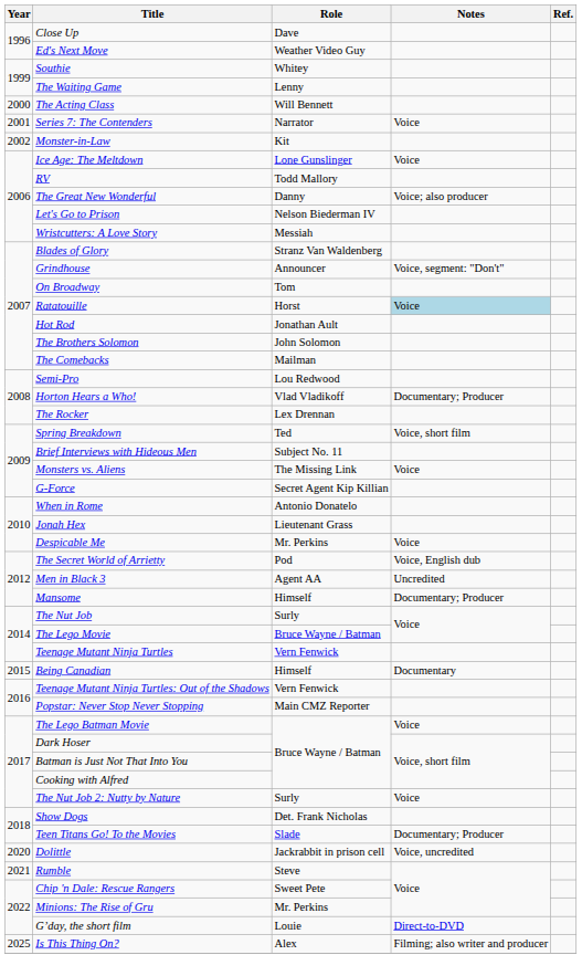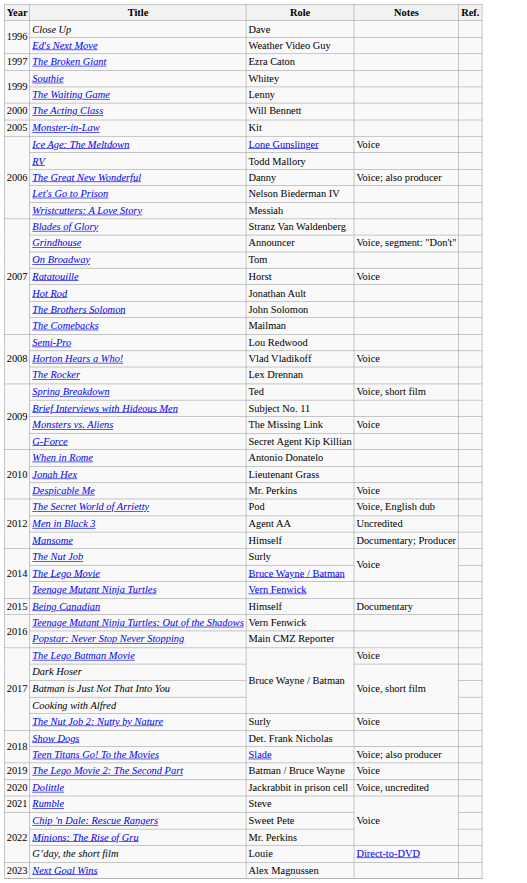+ row: 1997 | The Broken Giant | Ezra Caton
- row: 2001 | Series 7: The Contenders | Narrator | Voice
Monster-in-Law | Year: 2002 -> 2005
Ratatouille | Notes: lightblue background -> no background
Horton Hears a Who! | Notes: Documentary; Producer -> Voice
Teen Titans Go! To the Movies | Notes: Documentary; Producer -> Voice; also producer
+ row: 2019 | The Lego Movie 2: The Second Part | Batman / Bruce Wayne | Voice
+ row: 2023 | Next Goal Wins | Alex Magnussen
- row: 2025 | Is This Thing On? | Alex | Filming; also writer and producer
